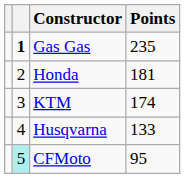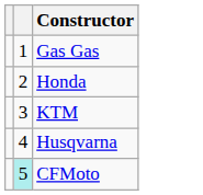- column: Points | 235 | 181 | 174 | 133 | 95
Gas Gas | column 2: bold -> normal
